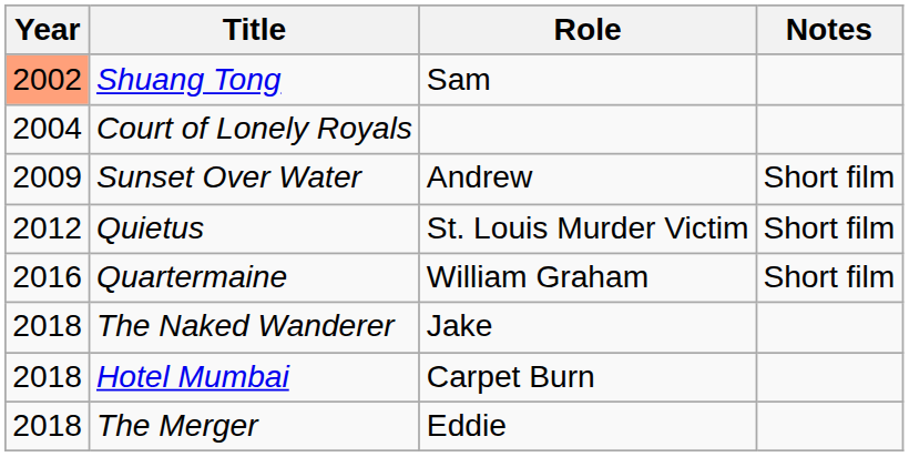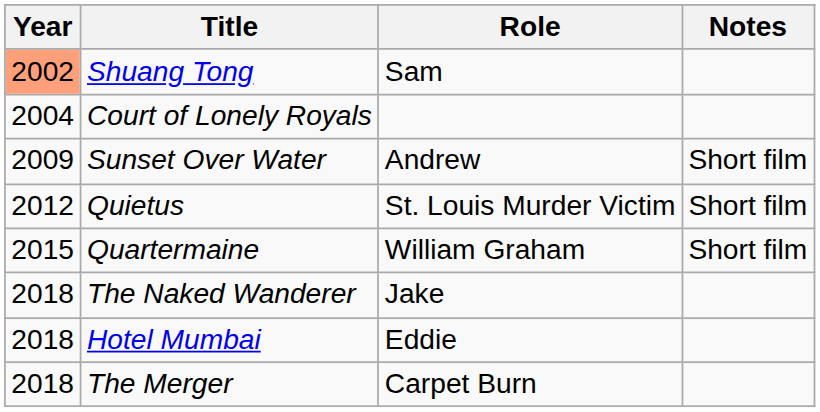Quartermaine | Year: 2016 -> 2015
Hotel Mumbai | Role: Carpet Burn -> Eddie
The Merger | Role: Eddie -> Carpet Burn
